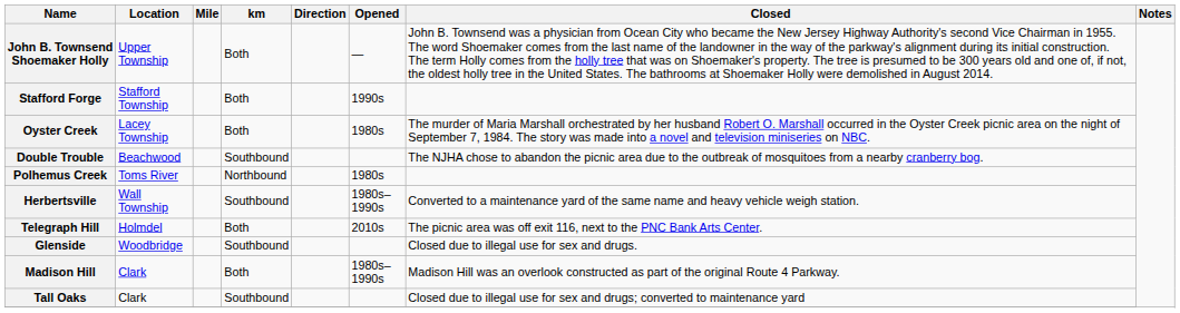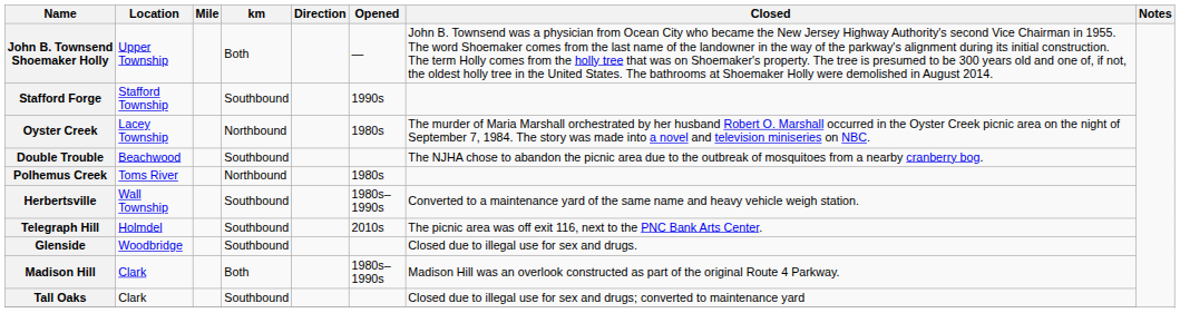Stafford Forge | km: Both -> Southbound
Oyster Creek | km: Both -> Northbound
Telegraph Hill | km: Both -> Southbound
